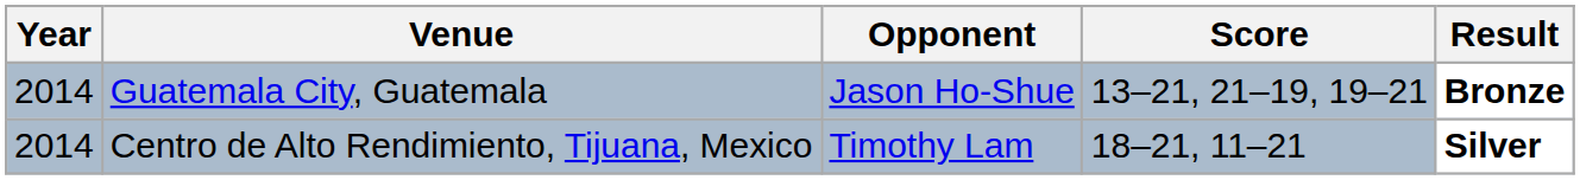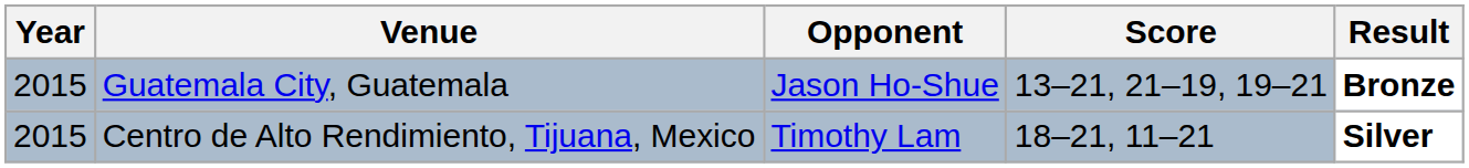Guatemala City, Guatemala | Year: 2014 -> 2015
Centro de Alto Rendimiento, Tijuana, Mexico | Year: 2014 -> 2015
